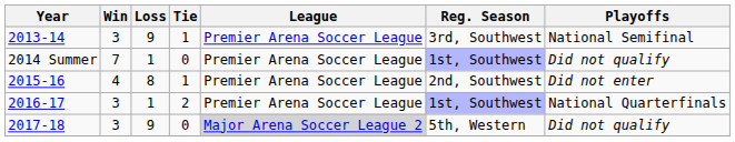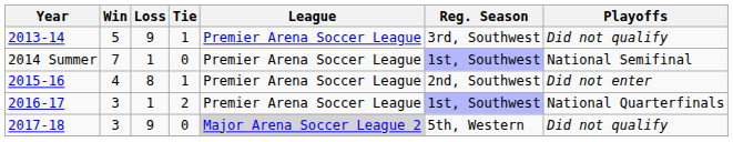2013-14 | Win: 3 -> 5
2013-14 | Playoffs: National Semifinal -> Did not qualify
2014 Summer | Playoffs: Did not qualify -> National Semifinal
